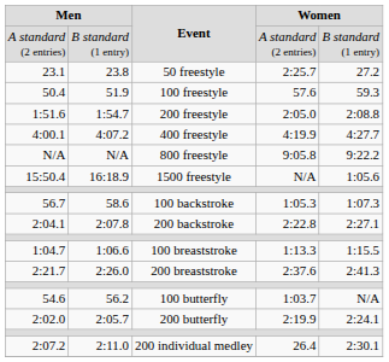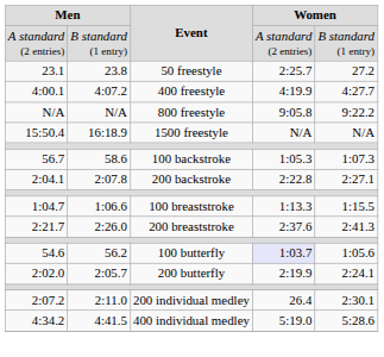- row: 50.4 | 51.9 | 100 freestyle | 57.6 | 59.3
- row: 1:51.6 | 1:54.7 | 200 freestyle | 2:05.0 | 2:08.8
15:50.4 | column 5: 1:05.6 -> N/A
54.6 | column 4: no background -> lavender background
54.6 | column 5: N/A -> 1:05.6
+ row: 4:34.2 | 4:41.5 | 400 individual medley | 5:19.0 | 5:28.6
